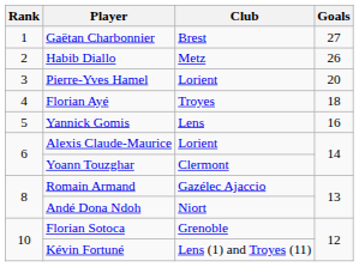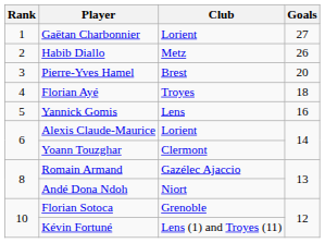Gaëtan Charbonnier | Club: Brest -> Lorient
Pierre-Yves Hamel | Club: Lorient -> Brest
